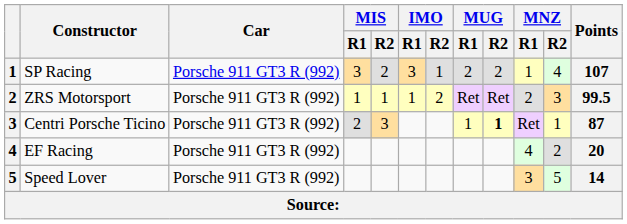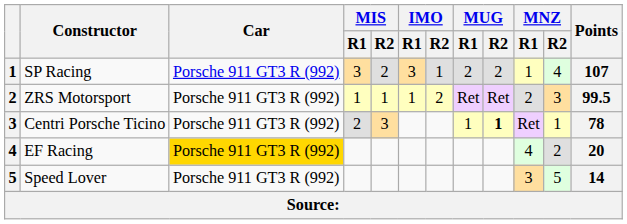Centri Porsche Ticino | Points: 87 -> 78
EF Racing | Car: no background -> gold background
